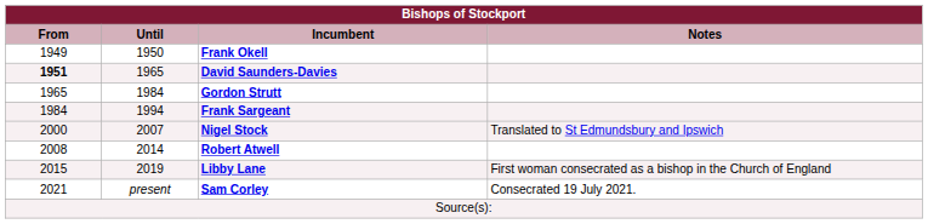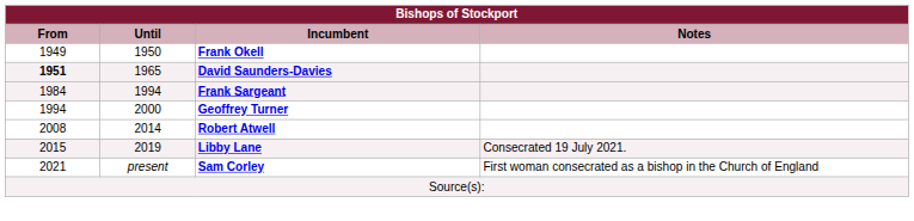- row: 1965 | 1984 | Gordon Strutt
+ row: 1994 | 2000 | Geoffrey Turner
- row: 2000 | 2007 | Nigel Stock | Translated to St Edmundsbury and Ipswich
Libby Lane | Notes: First woman consecrated as a bishop in the Church of England -> Consecrated 19 July 2021.
Sam Corley | Notes: Consecrated 19 July 2021. -> First woman consecrated as a bishop in the Church of England
